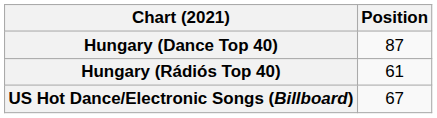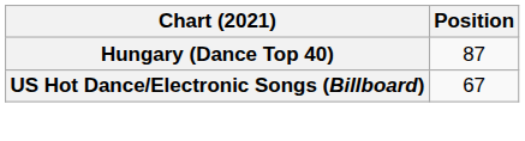- row: Hungary (Rádiós Top 40) | 61
